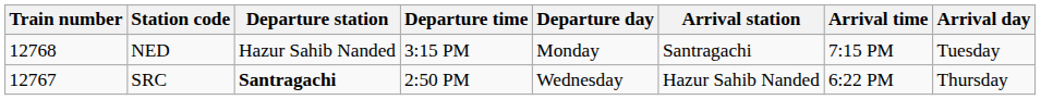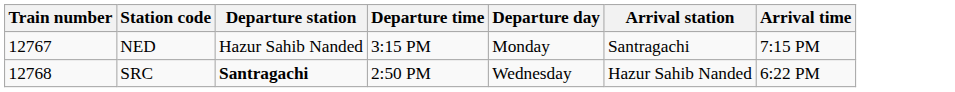- column: Arrival day | Tuesday | Thursday
NED | Train number: 12768 -> 12767
SRC | Train number: 12767 -> 12768
